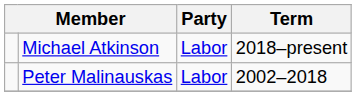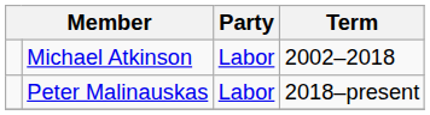Michael Atkinson | Term: 2018–present -> 2002–2018
Peter Malinauskas | Term: 2002–2018 -> 2018–present
